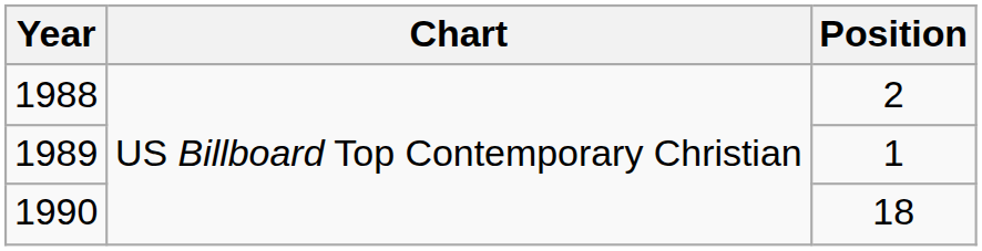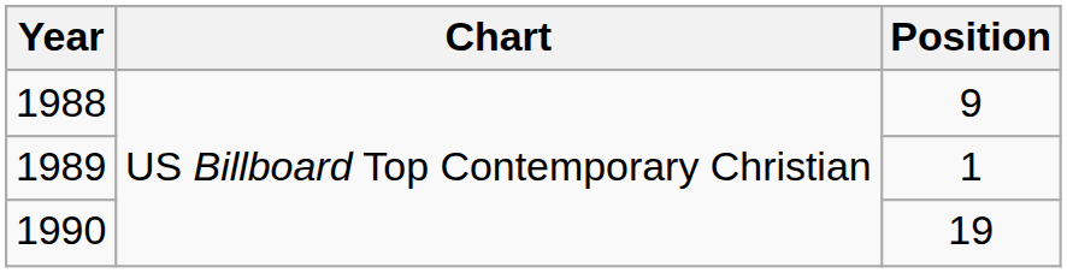1988 | Position: 2 -> 9
1990 | Position: 18 -> 19
